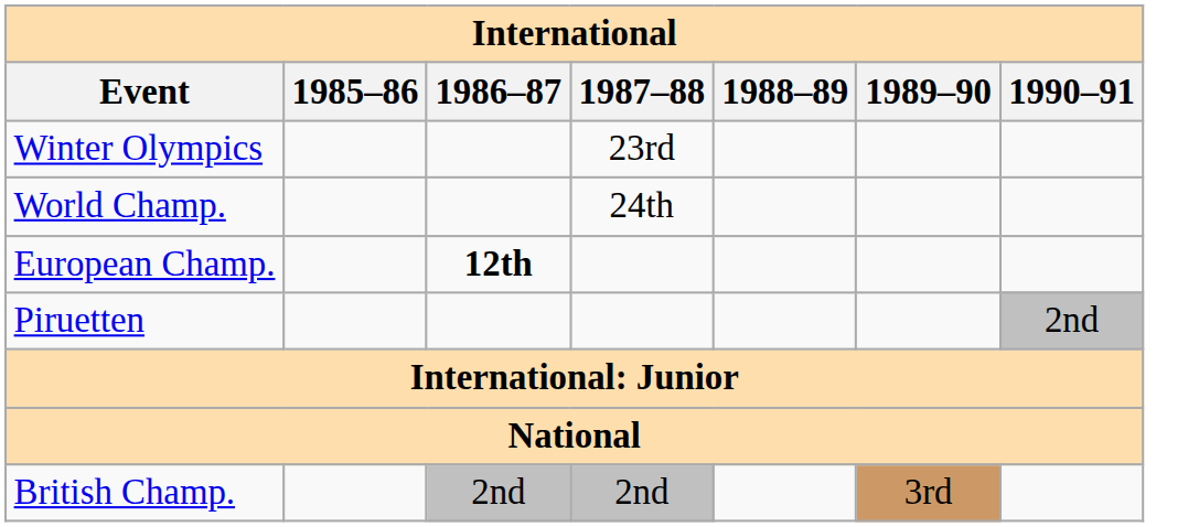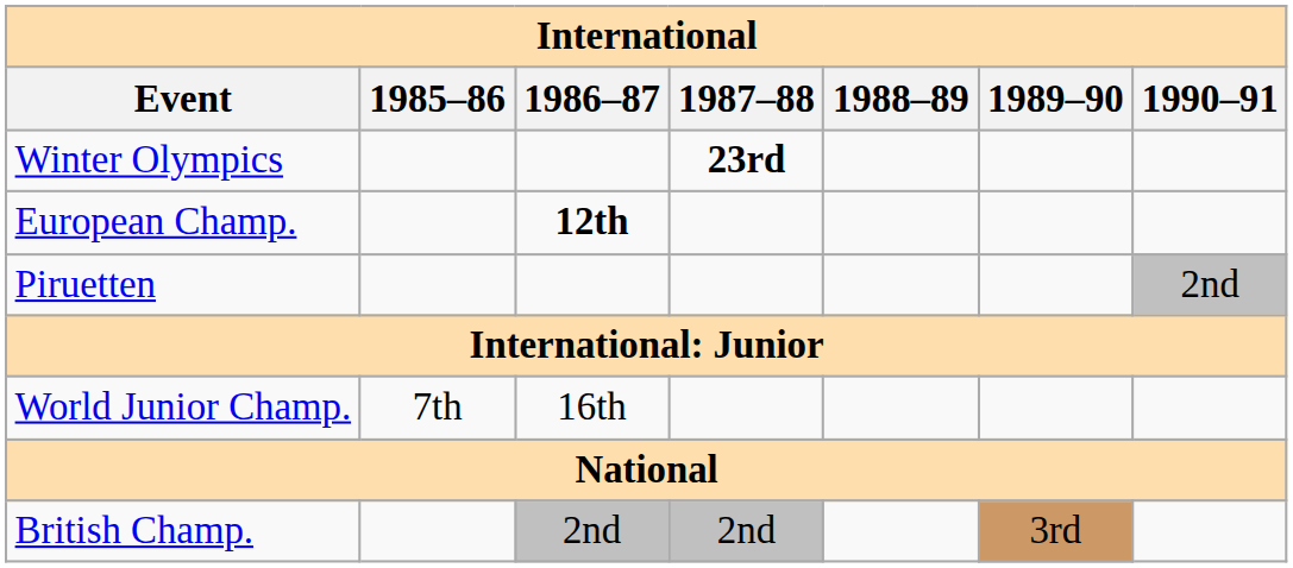Winter Olympics | 1987–88: normal -> bold
- row: World Champ. | 24th
+ row: World Junior Champ. | 7th | 16th
